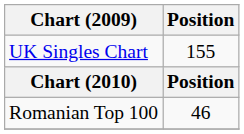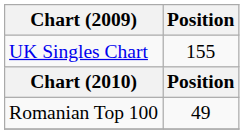Romanian Top 100 | Position: 46 -> 49
